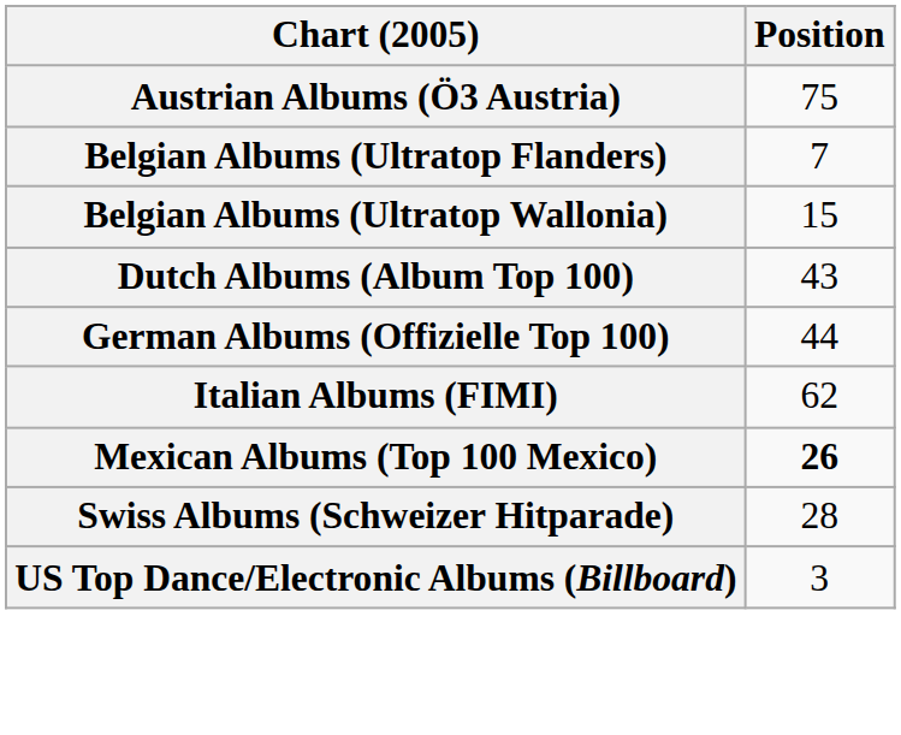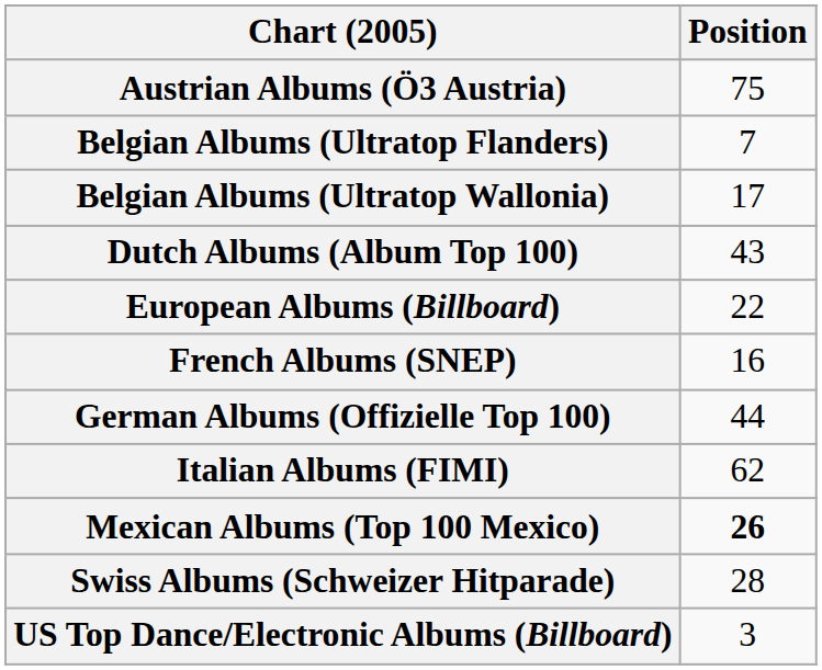Belgian Albums (Ultratop Wallonia) | Position: 15 -> 17
+ row: European Albums (Billboard) | 22
+ row: French Albums (SNEP) | 16
